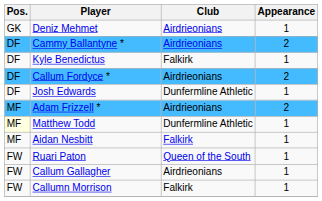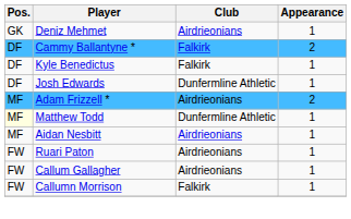Cammy Ballantyne * | Club: Airdrieonians -> Falkirk
- row: DF | Callum Fordyce * | Airdrieonians | 2
Aidan Nesbitt | Club: Falkirk -> Airdrieonians
Ruari Paton | Club: Queen of the South -> Airdrieonians
